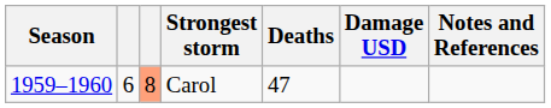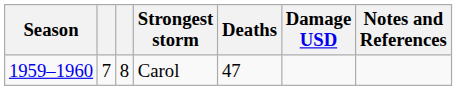Carol | column 2: 6 -> 7
Carol | column 3: lightsalmon background -> no background
